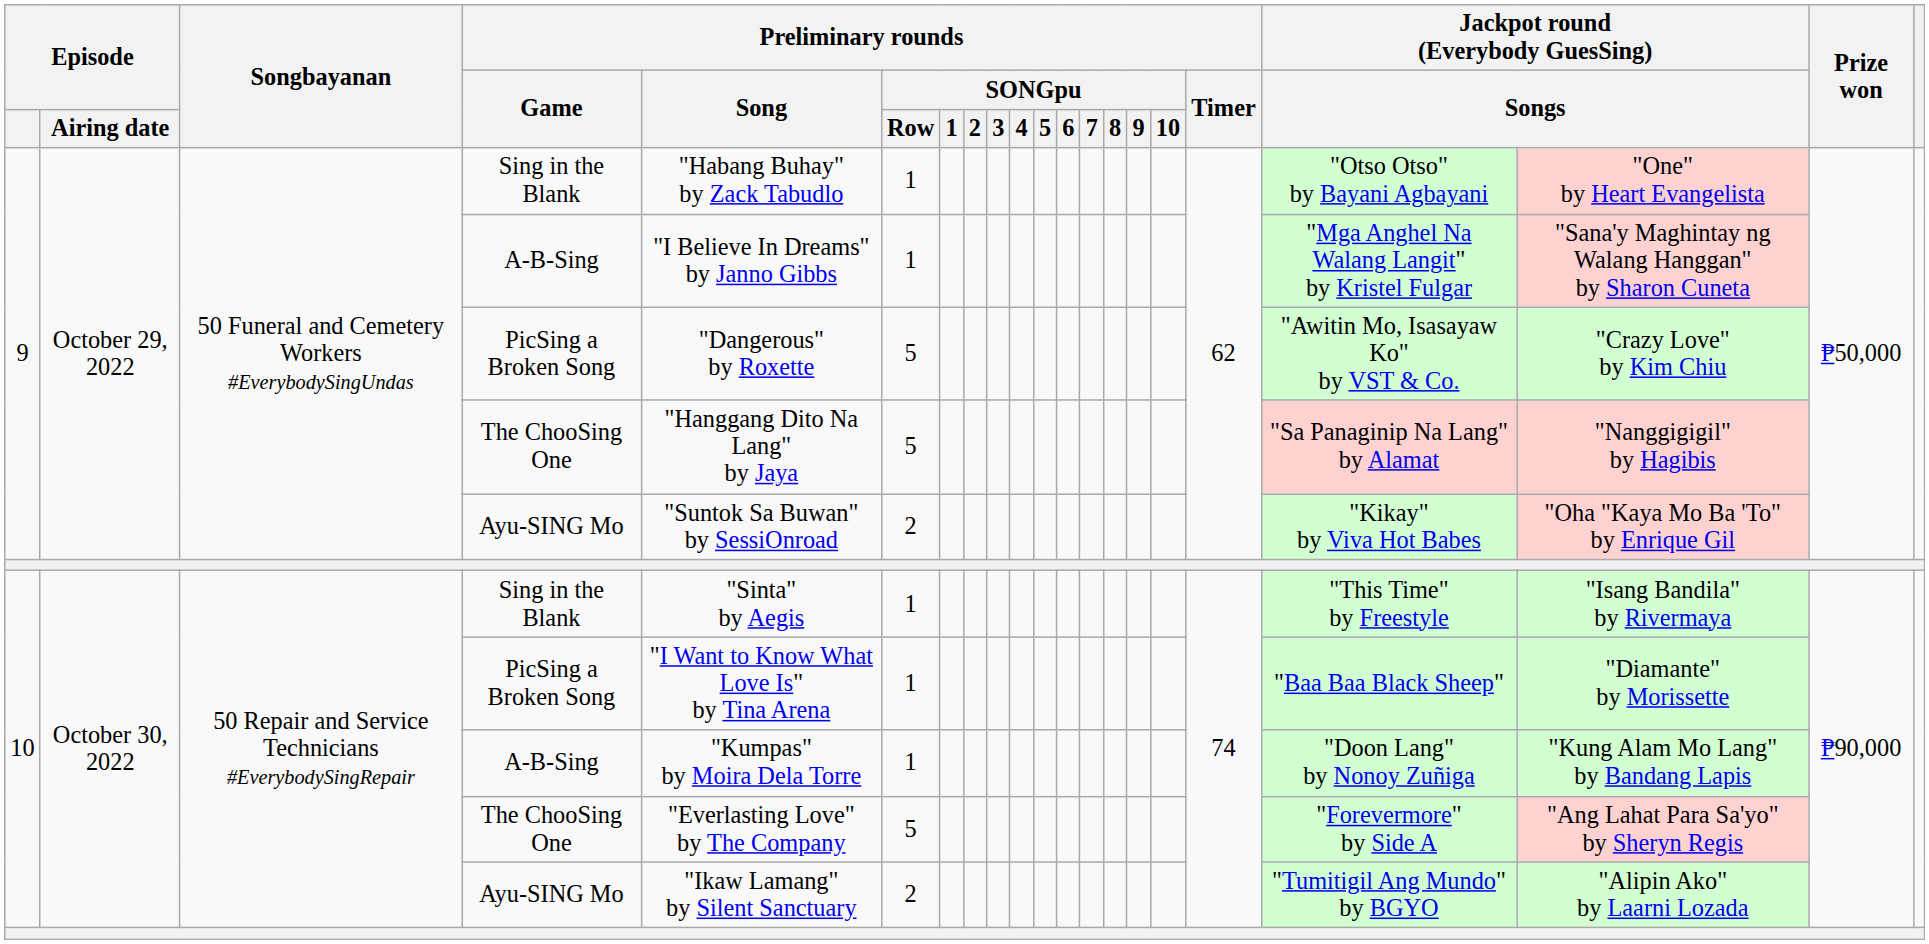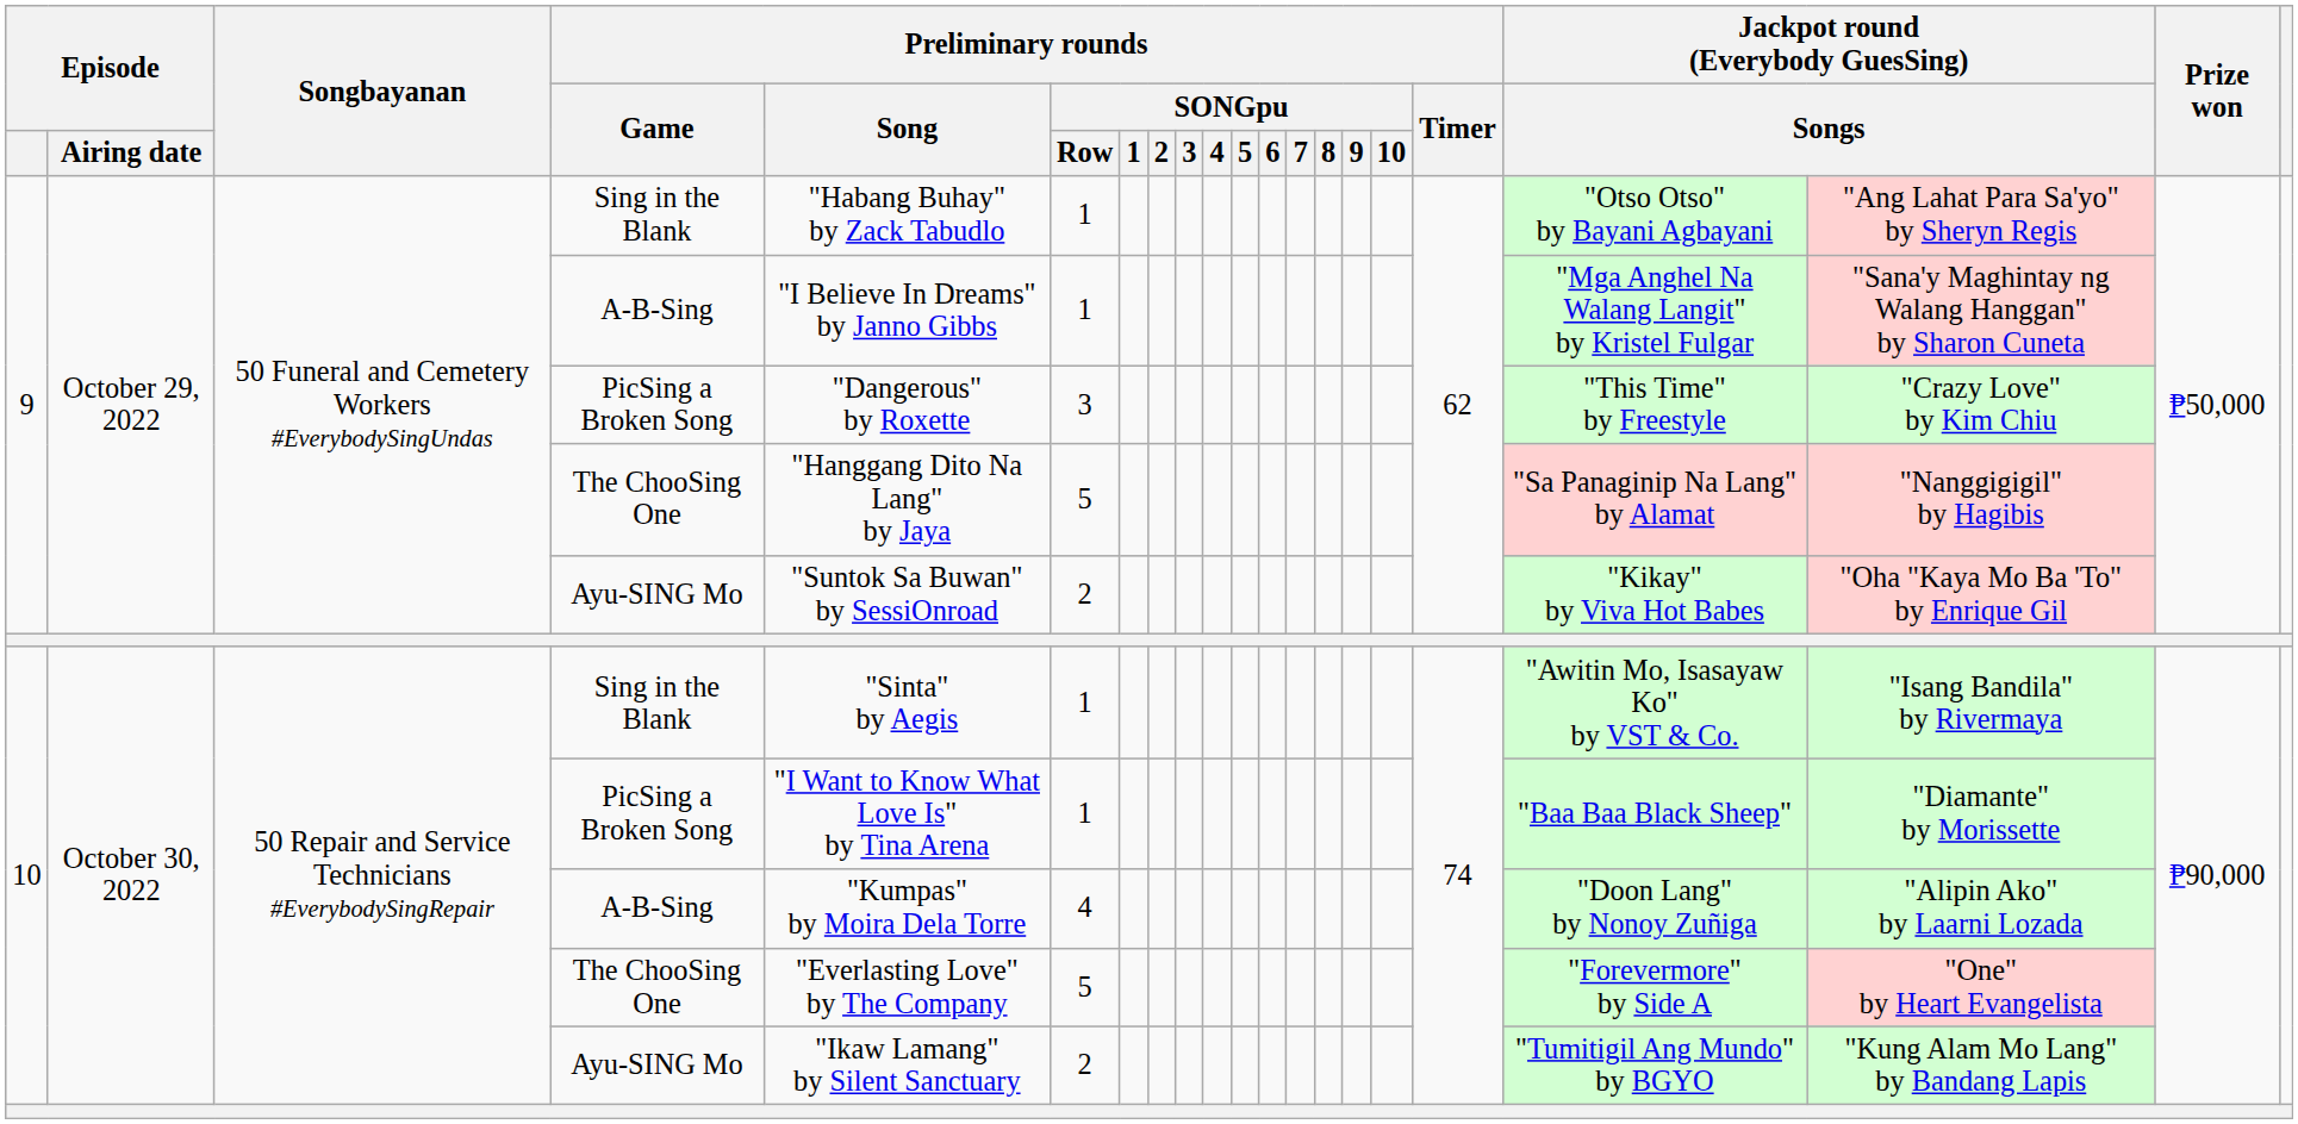9 / Sing in the Blank | column 19: "One" by Heart Evangelista -> "Ang Lahat Para Sa'yo" by Sheryn Regis
9 / PicSing a Broken Song | Preliminary rounds / SONGpu / Row: 5 -> 3
9 / PicSing a Broken Song | column 18: "Awitin Mo, Isasayaw Ko" by VST & Co. -> "This Time" by Freestyle
10 / Sing in the Blank | column 18: "This Time" by Freestyle -> "Awitin Mo, Isasayaw Ko" by VST & Co.
10 / A-B-Sing | Preliminary rounds / SONGpu / Row: 1 -> 4
10 / A-B-Sing | column 19: "Kung Alam Mo Lang" by Bandang Lapis -> "Alipin Ako" by Laarni Lozada
10 / The ChooSing One | column 19: "Ang Lahat Para Sa'yo" by Sheryn Regis -> "One" by Heart Evangelista
10 / Ayu-SING Mo | column 19: "Alipin Ako" by Laarni Lozada -> "Kung Alam Mo Lang" by Bandang Lapis
